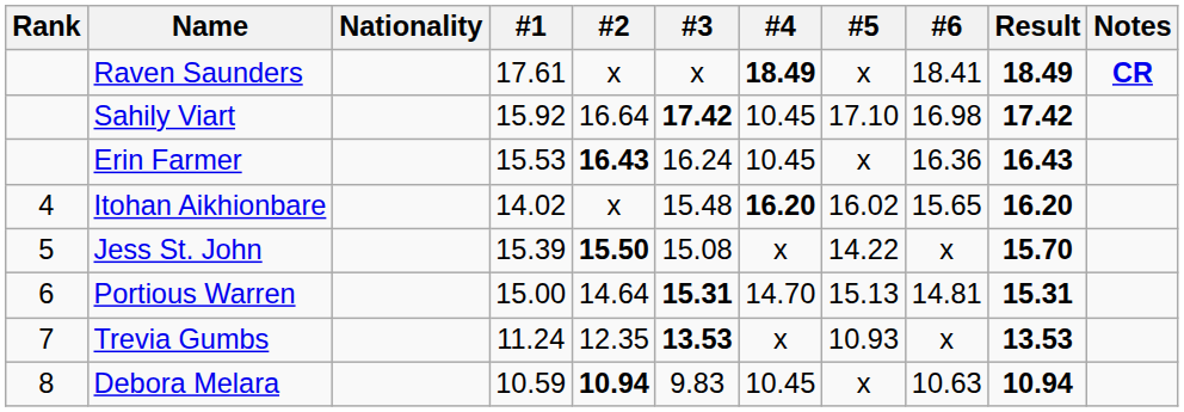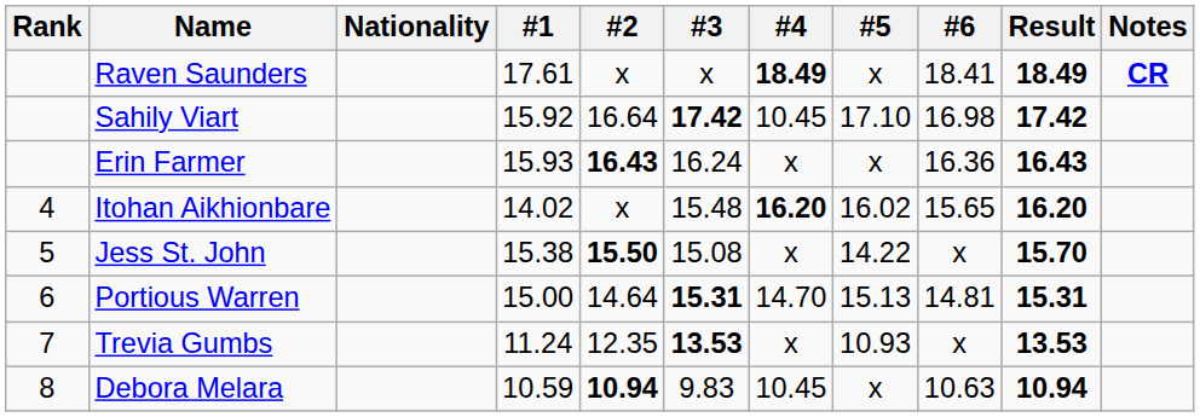Erin Farmer | #1: 15.53 -> 15.93
Erin Farmer | #4: 10.45 -> x
Jess St. John | #1: 15.39 -> 15.38
